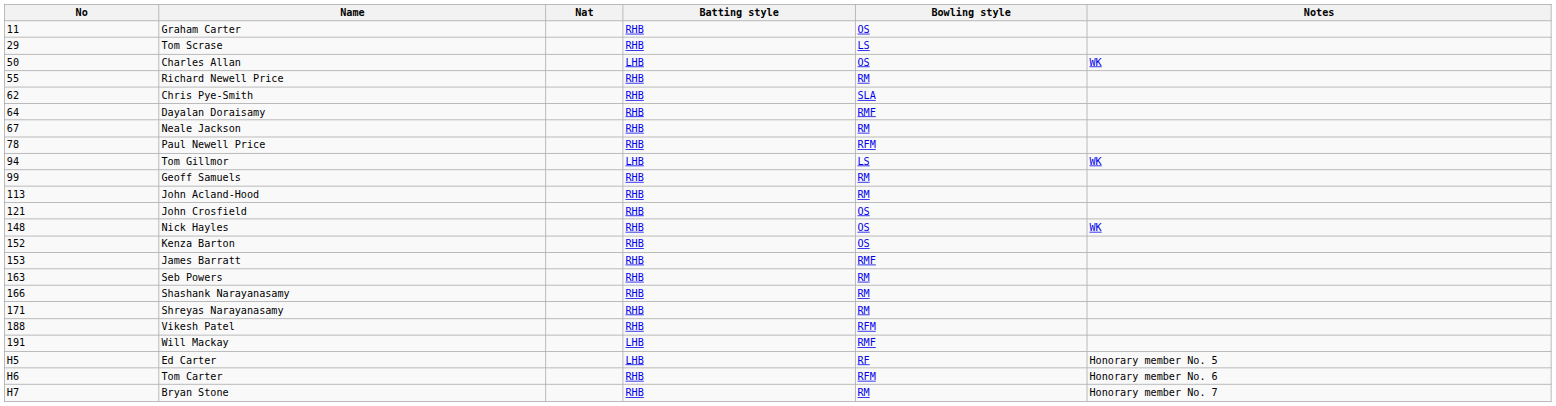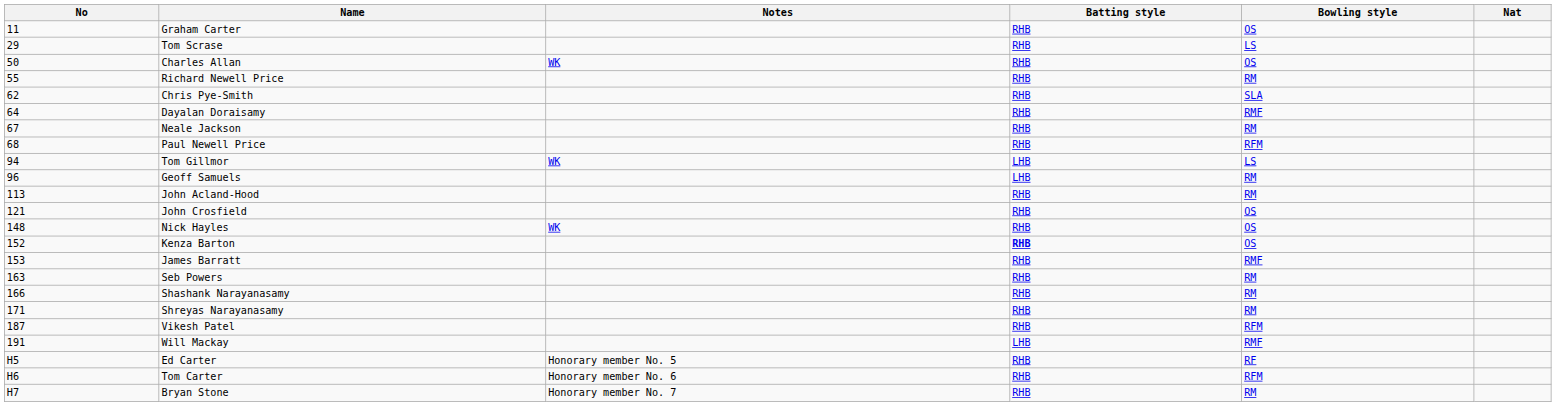columns swapped: Nat <-> Notes
Charles Allan | Batting style: LHB -> RHB
Paul Newell Price | No: 78 -> 68
Geoff Samuels | No: 99 -> 96
Geoff Samuels | Batting style: RHB -> LHB
Kenza Barton | Batting style: normal -> bold
Vikesh Patel | No: 188 -> 187
Ed Carter | Batting style: LHB -> RHB
